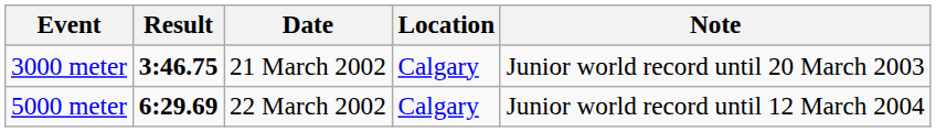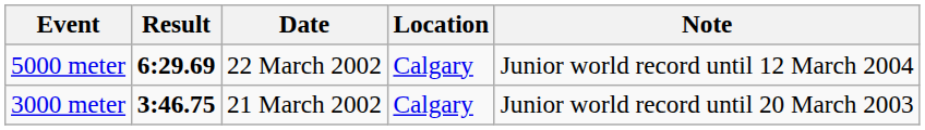rows swapped: 3000 meter <-> 5000 meter
